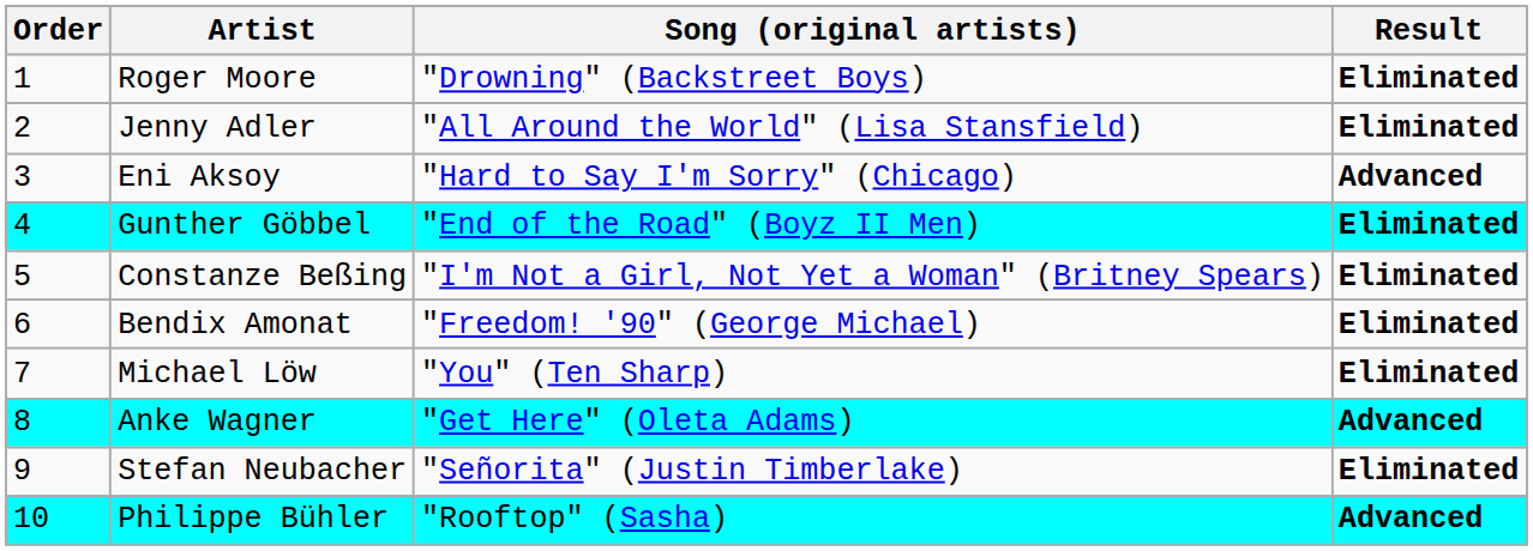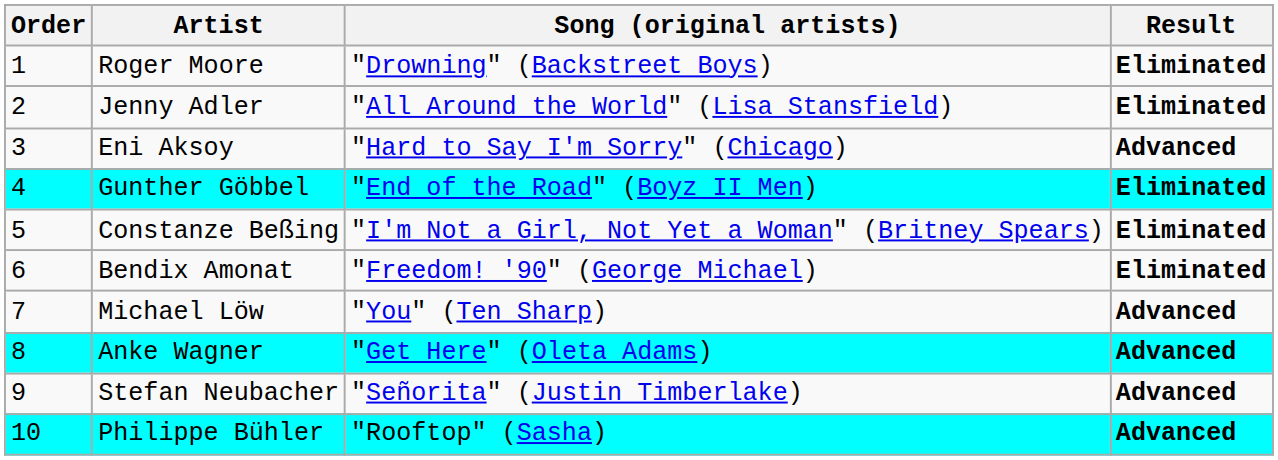Michael Löw | Result: Eliminated -> Advanced
Stefan Neubacher | Result: Eliminated -> Advanced
